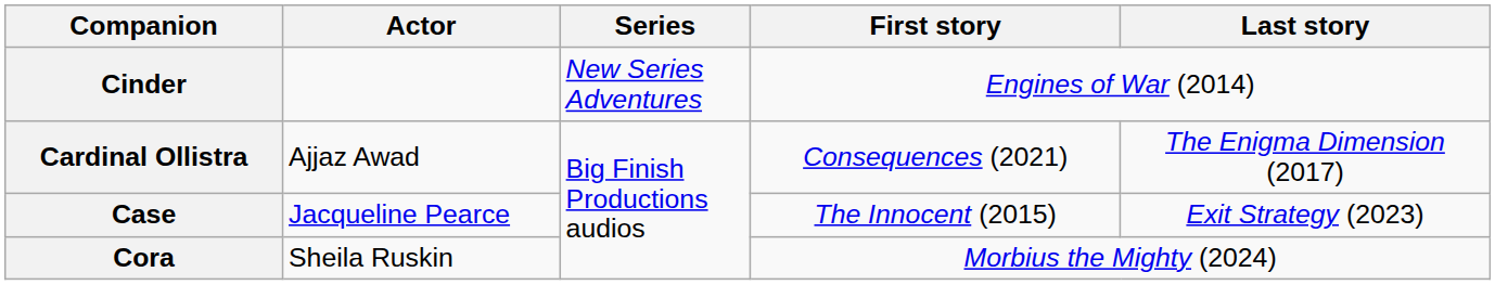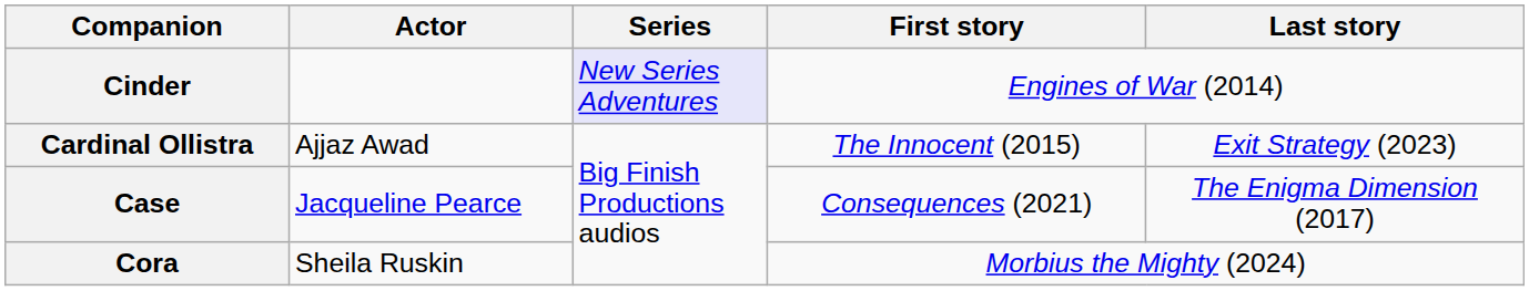Cinder | Series: no background -> lavender background
Cardinal Ollistra | First story: Consequences (2021) -> The Innocent (2015)
Cardinal Ollistra | Last story: The Enigma Dimension (2017) -> Exit Strategy (2023)
Case | First story: The Innocent (2015) -> Consequences (2021)
Case | Last story: Exit Strategy (2023) -> The Enigma Dimension (2017)
